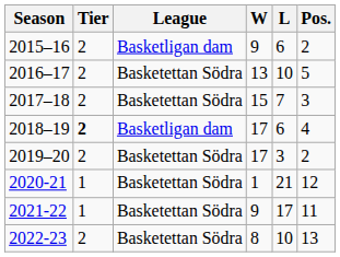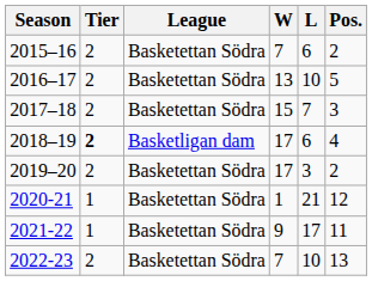2015–16 | League: Basketligan dam -> Basketettan Södra
2015–16 | W: 9 -> 7
2022-23 | W: 8 -> 7
